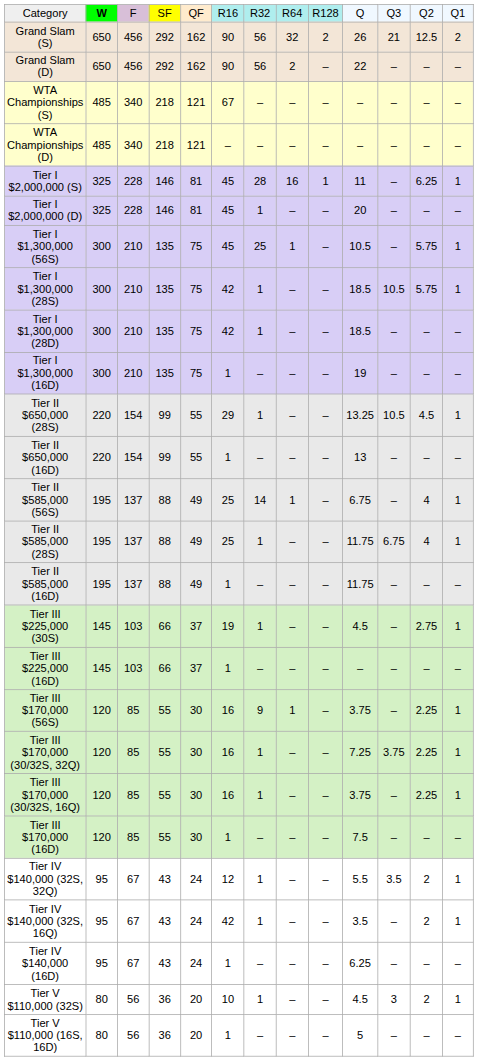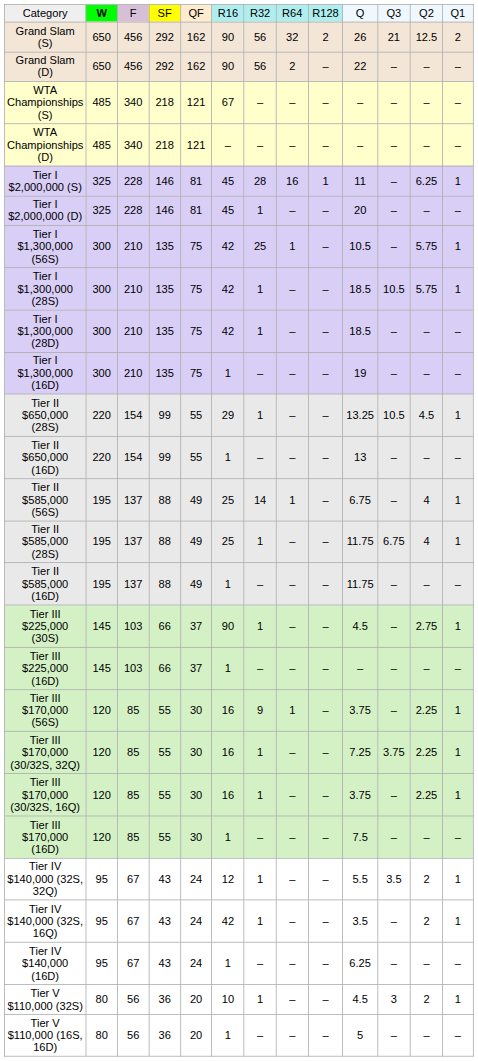Tier I $1,300,000 (56S) | column 6: 45 -> 42
Tier III $225,000 (30S) | column 6: 19 -> 90
